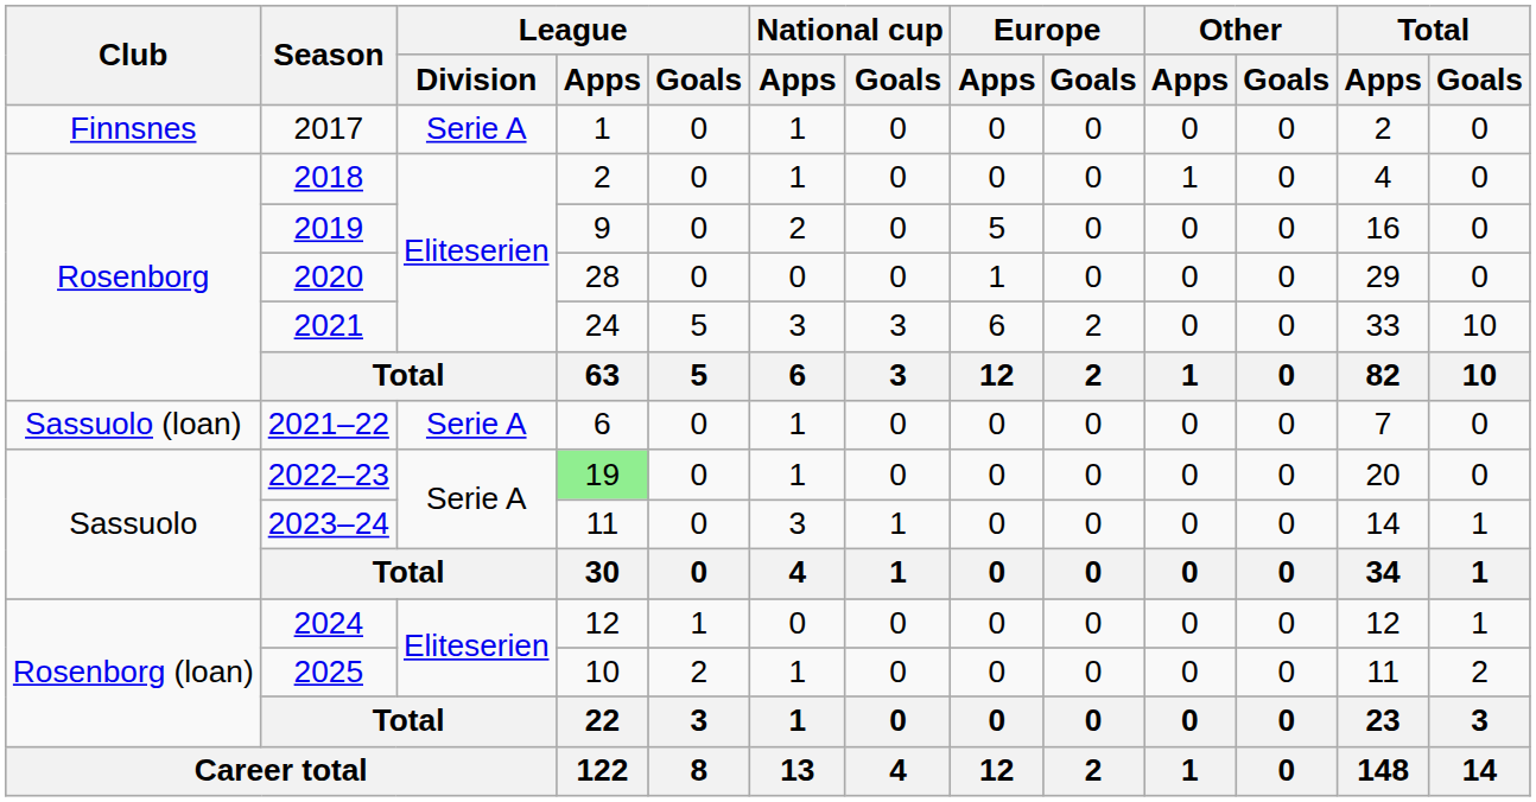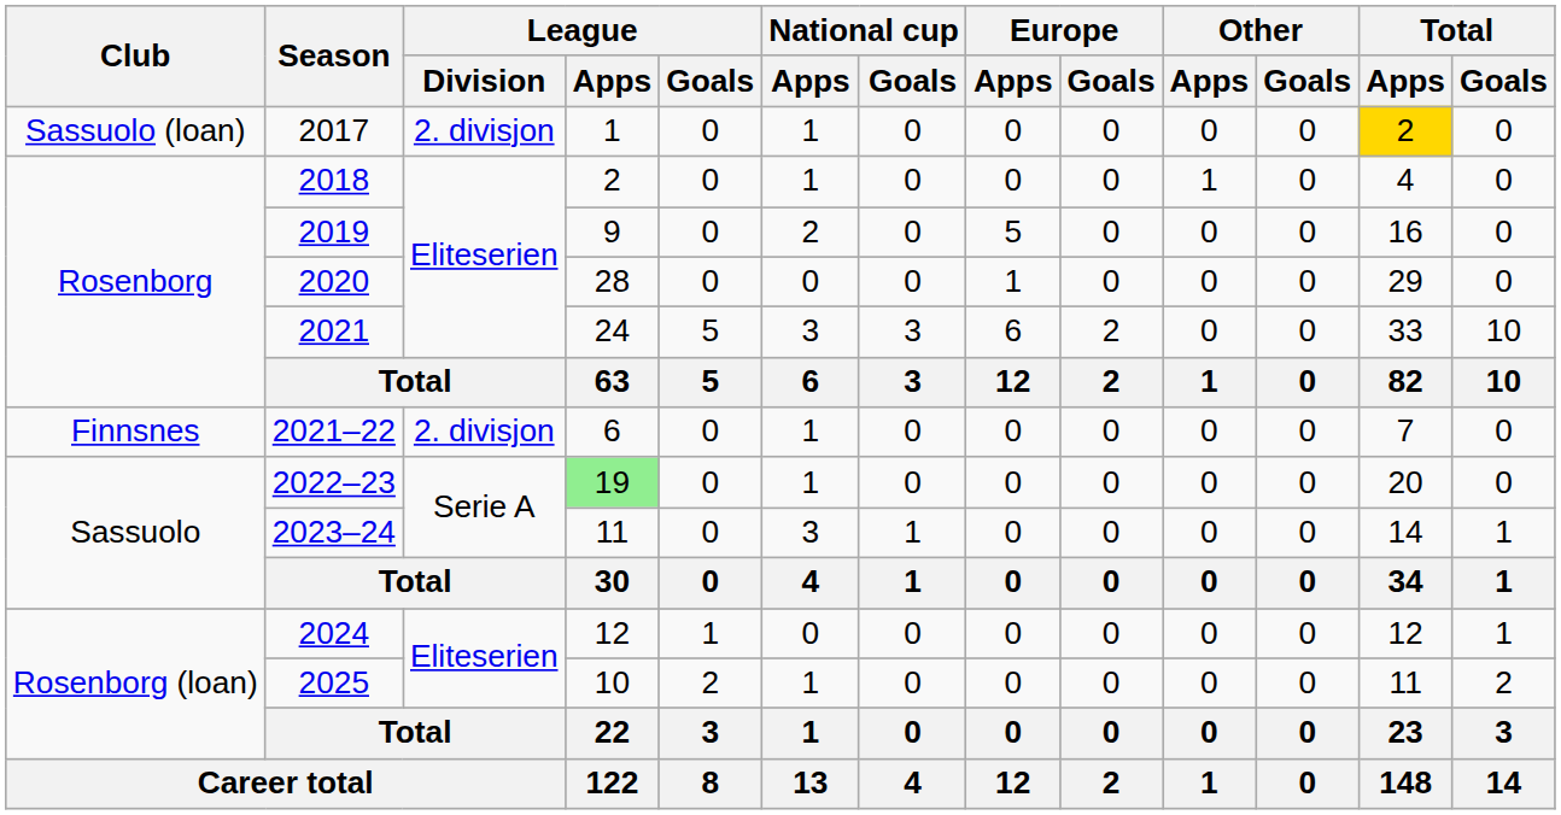2017 | Club: Finnsnes -> Sassuolo (loan)
2017 | League / Division: Serie A -> 2. divisjon
2017 | Total / Apps: no background -> gold background
2021–22 | Club: Sassuolo (loan) -> Finnsnes
2021–22 | League / Division: Serie A -> 2. divisjon
